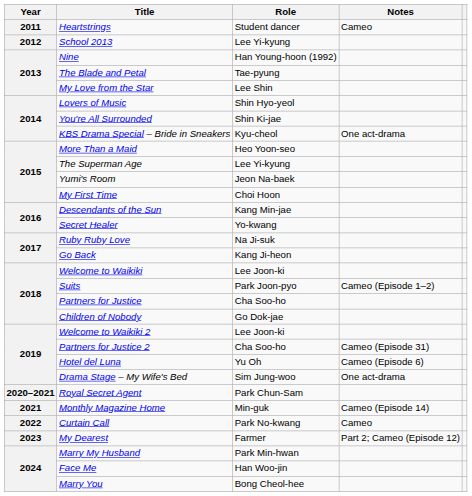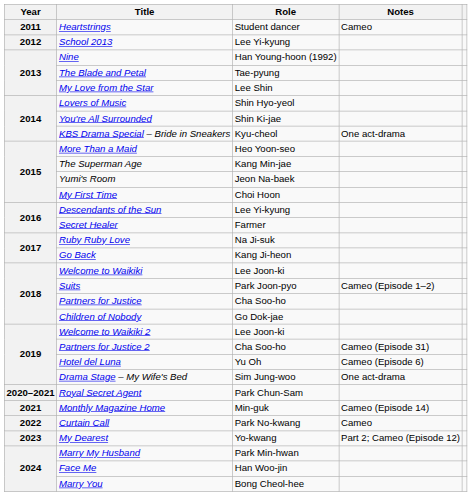The Superman Age | Role: Lee Yi-kyung -> Kang Min-jae
Descendants of the Sun | Role: Kang Min-jae -> Lee Yi-kyung
Secret Healer | Role: Yo-kwang -> Farmer
My Dearest | Role: Farmer -> Yo-kwang
